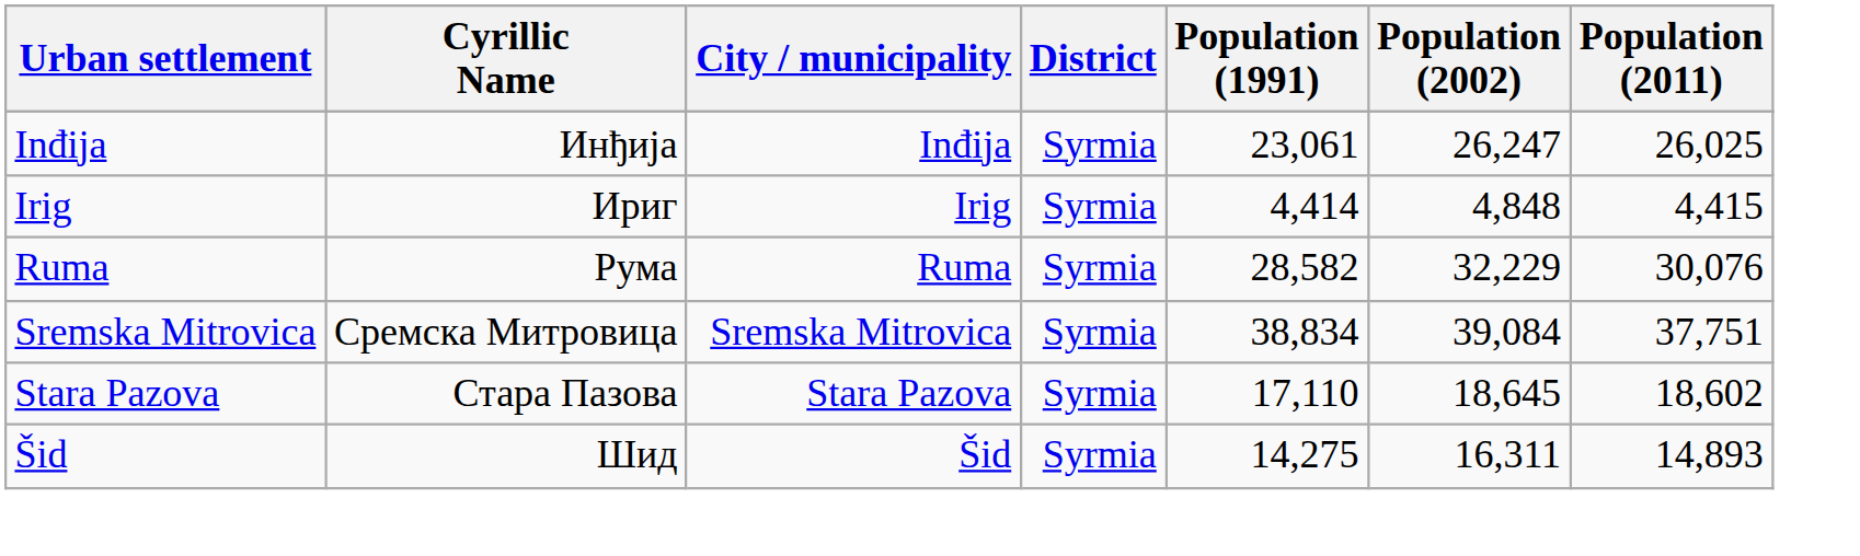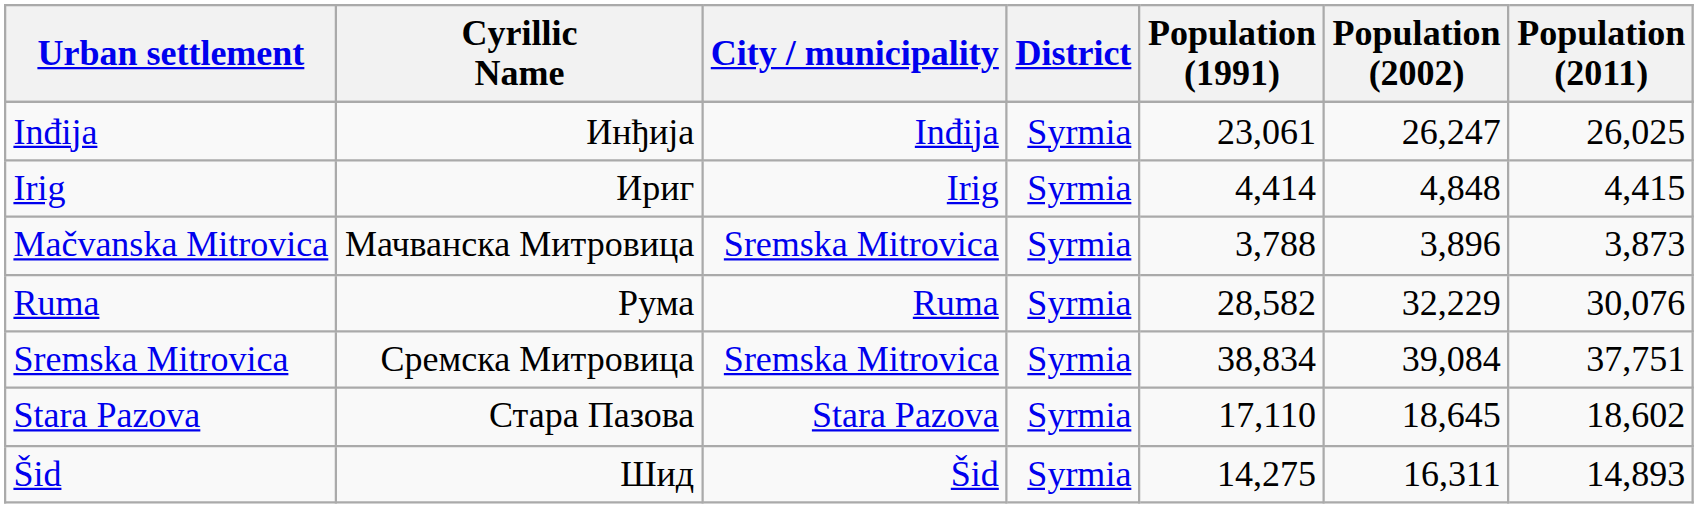+ row: Mačvanska Mitrovica | Мачванска Митровица | Sremska Mitrovica | Syrmia | 3,788 | 3,896 | 3,873
